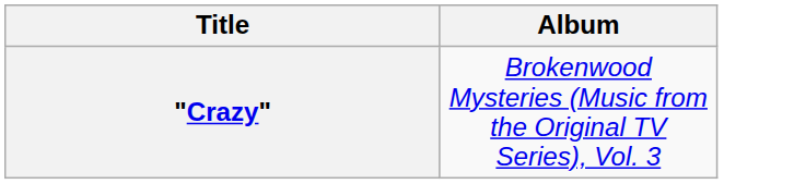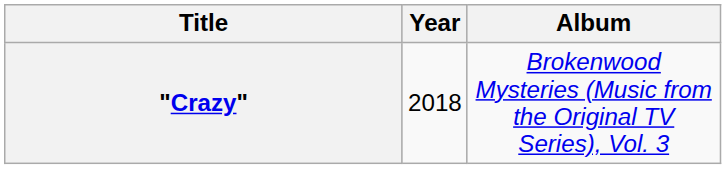+ column: Year | 2018
